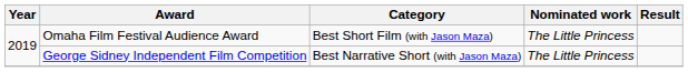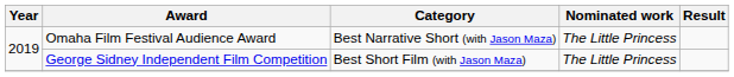Omaha Film Festival Audience Award | Category: Best Short Film (with Jason Maza) -> Best Narrative Short (with Jason Maza)
George Sidney Independent Film Competition | Category: Best Narrative Short (with Jason Maza) -> Best Short Film (with Jason Maza)
